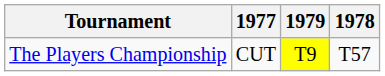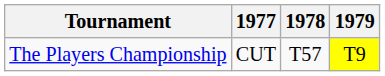columns swapped: 1978 <-> 1979
